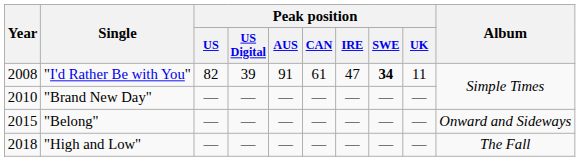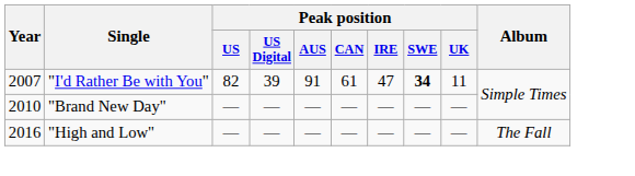"I'd Rather Be with You" | Year: 2008 -> 2007
- row: 2015 | "Belong" | — | — | — | — | — | — | — | Onward and Sideways
"High and Low" | Year: 2018 -> 2016
